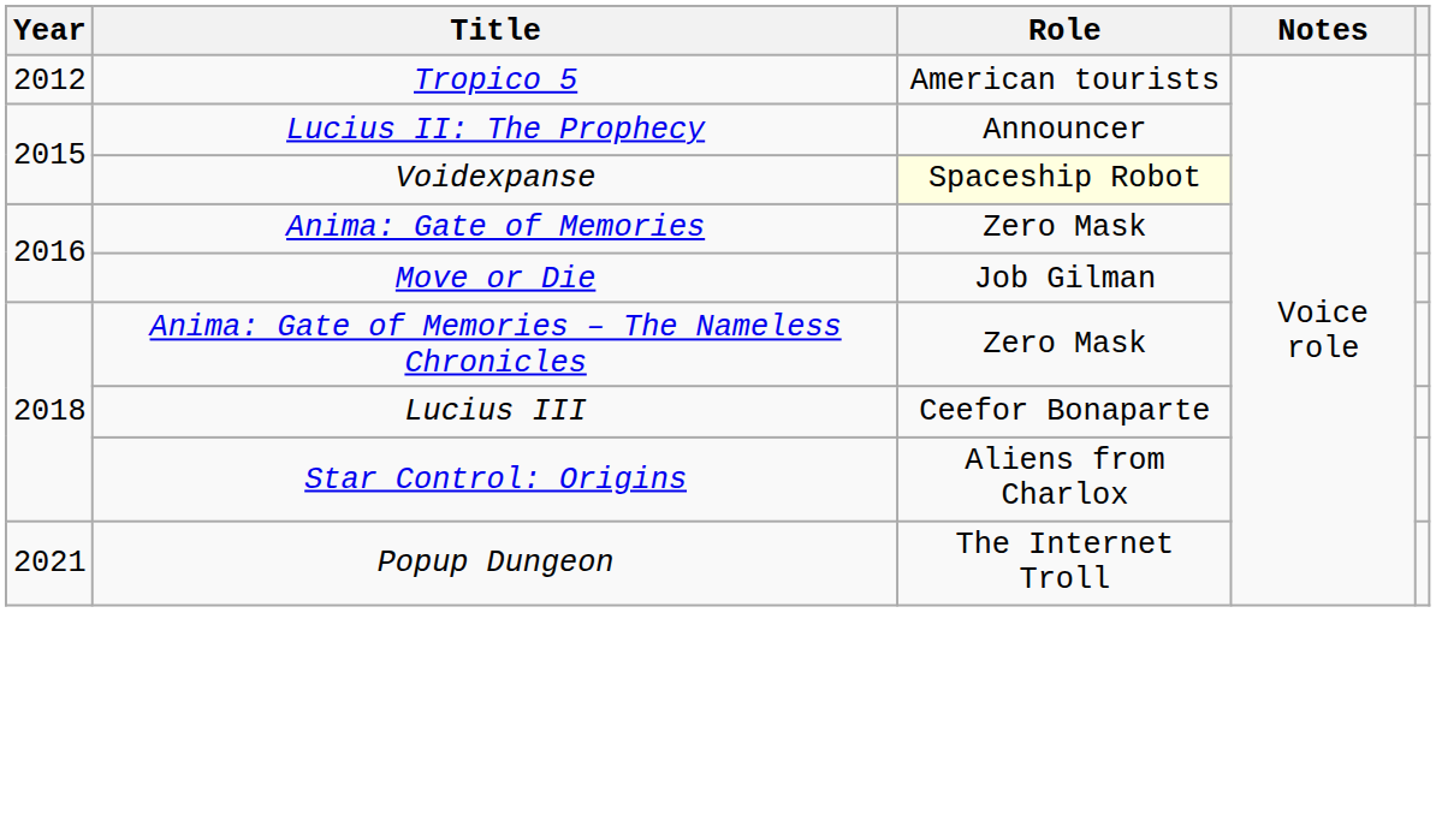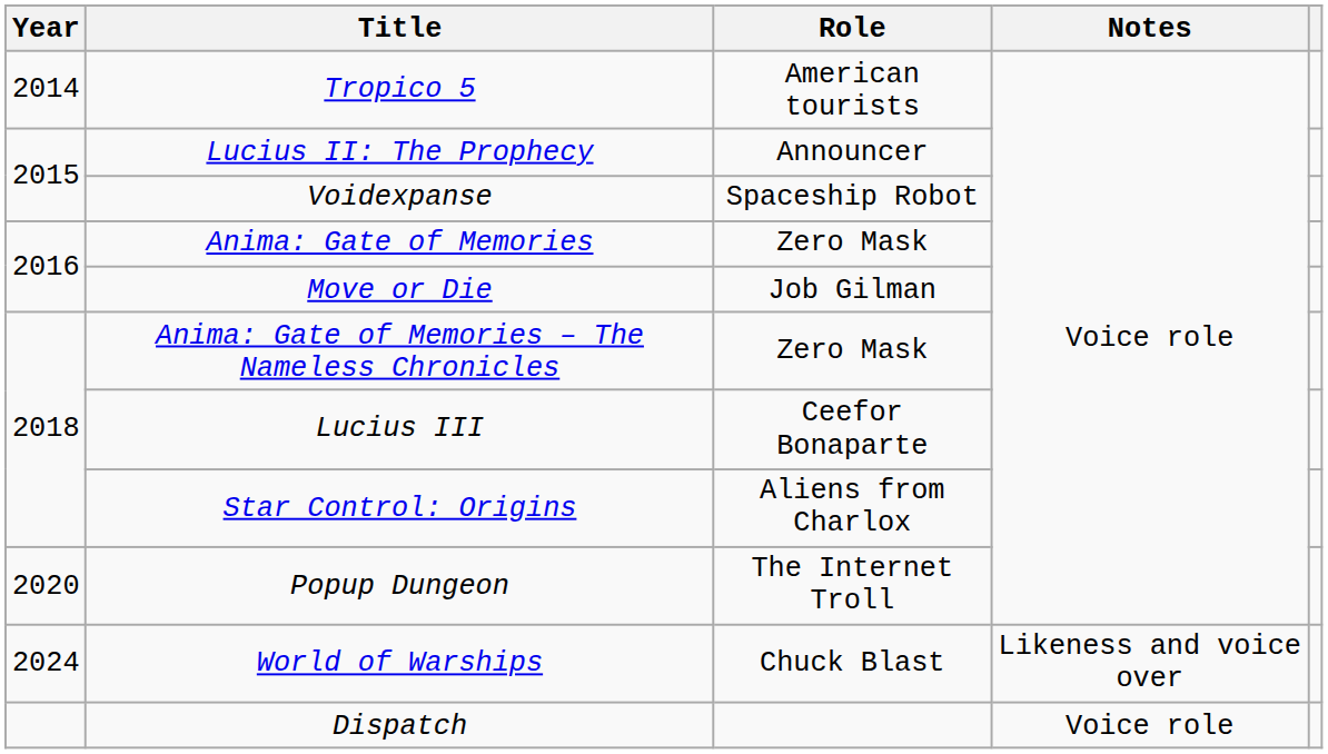Tropico 5 | Year: 2012 -> 2014
Voidexpanse | Role: lightyellow background -> no background
Popup Dungeon | Year: 2021 -> 2020
+ row: 2024 | World of Warships | Chuck Blast | Likeness and voice over
+ row: Dispatch | Voice role
